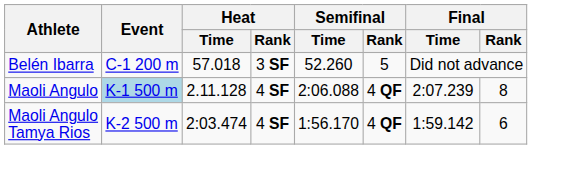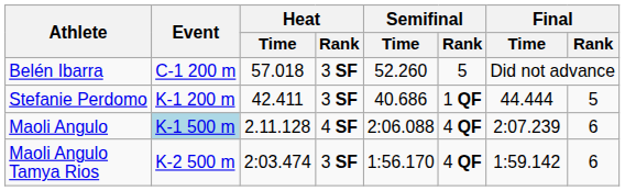+ row: Stefanie Perdomo | K-1 200 m | 42.411 | 3 SF | 40.686 | 1 QF | 44.444 | 5
Maoli Angulo | Final / Rank: 8 -> 6
Maoli Angulo Tamya Rios | Heat / Rank: 4 SF -> 3 SF
